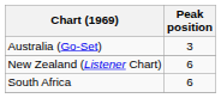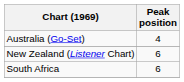Australia (Go-Set) | Peak position: 3 -> 4
